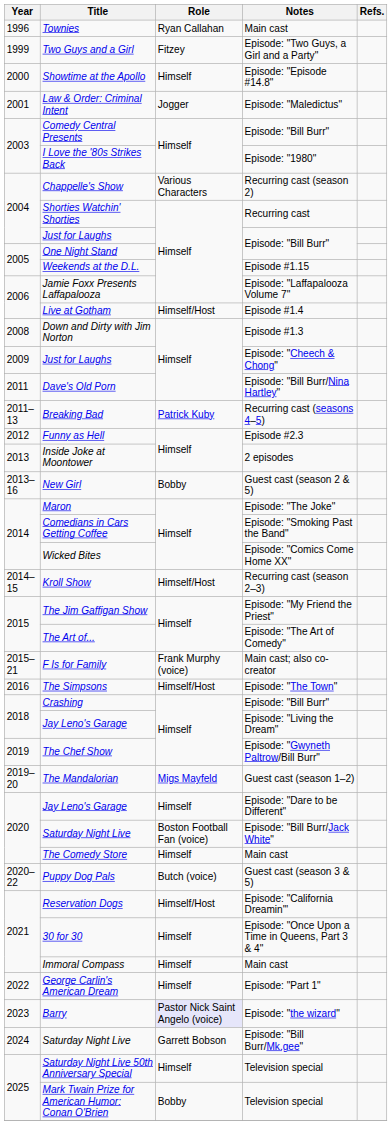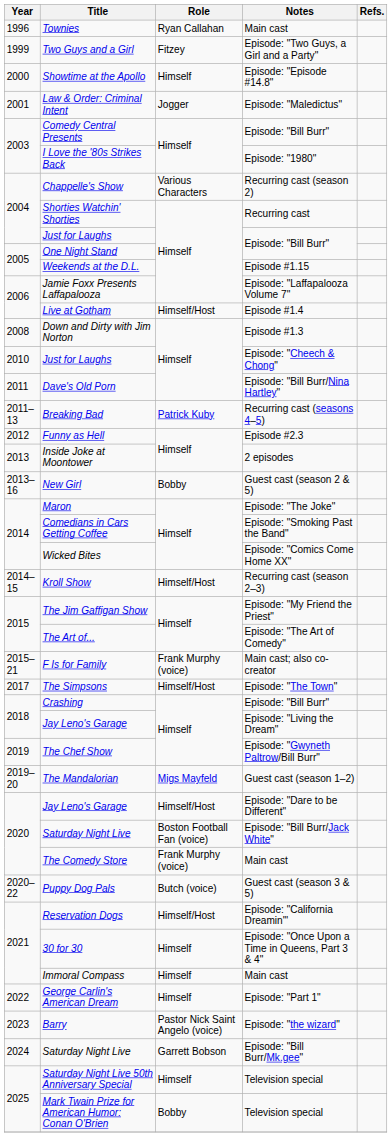Just for Laughs / Episode: "Cheech & Chong" | Year: 2009 -> 2010
The Simpsons | Year: 2016 -> 2017
Jay Leno's Garage / Episode: "Dare to be Different" | Role: Himself -> Himself/Host
The Comedy Store | Role: Himself -> Frank Murphy (voice)
Barry | Role: lavender background -> no background
